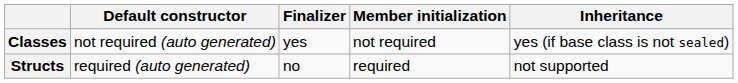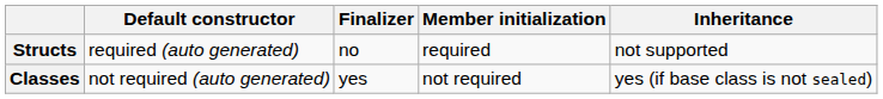rows swapped: Classes <-> Structs
